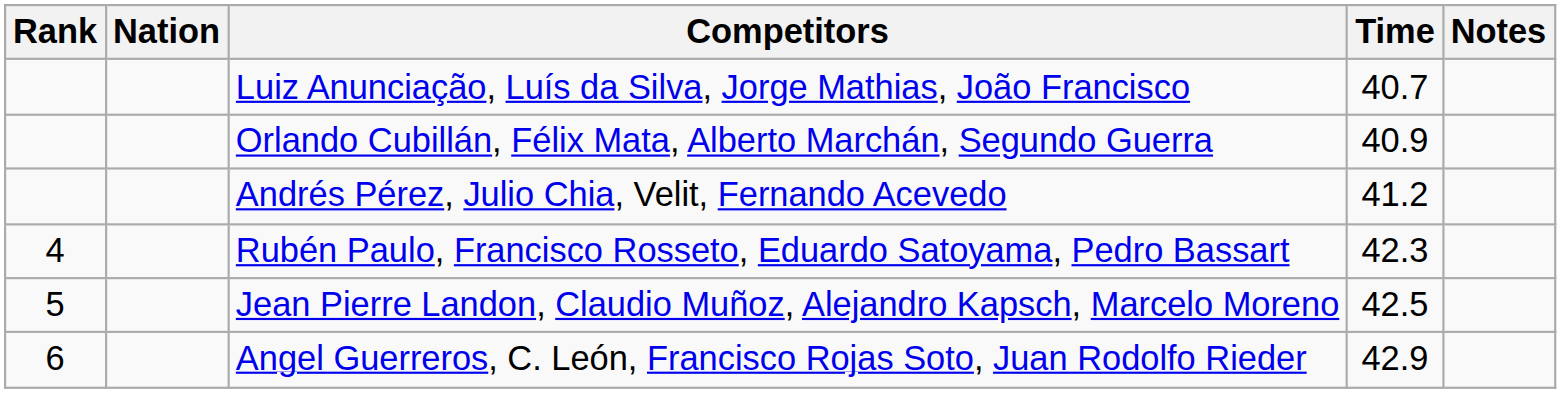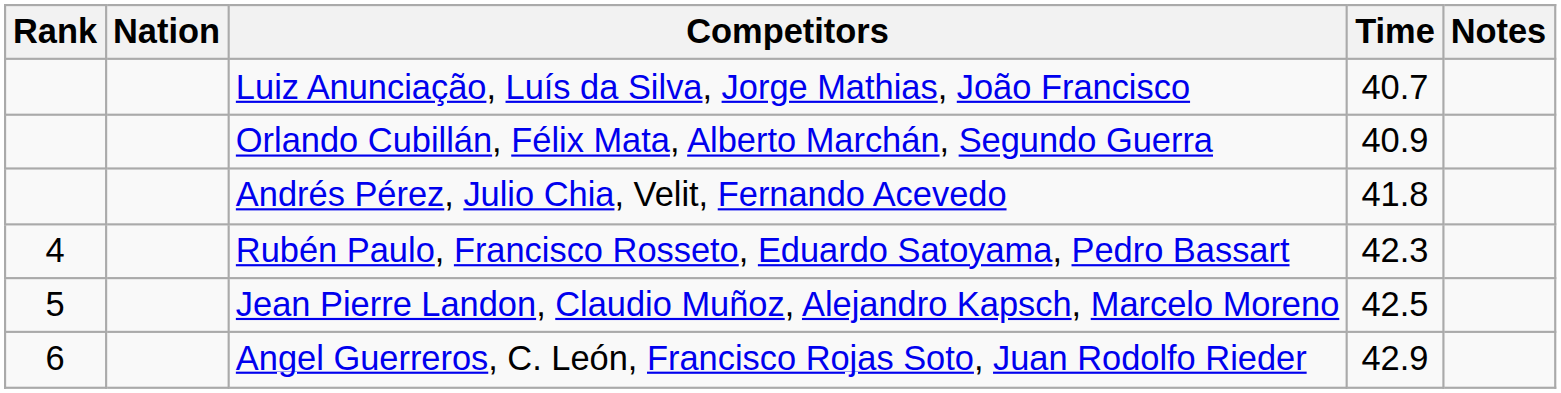Andrés Pérez, Julio Chia, Velit, Fernando Acevedo | Time: 41.2 -> 41.8
